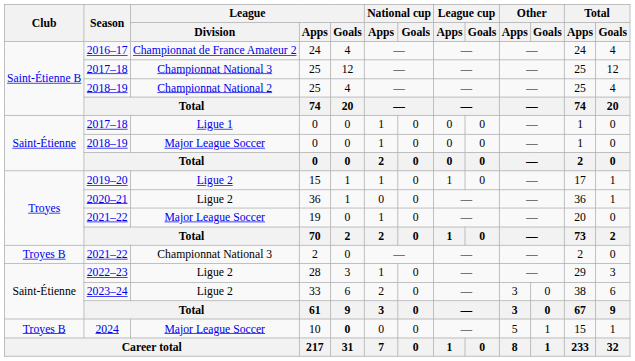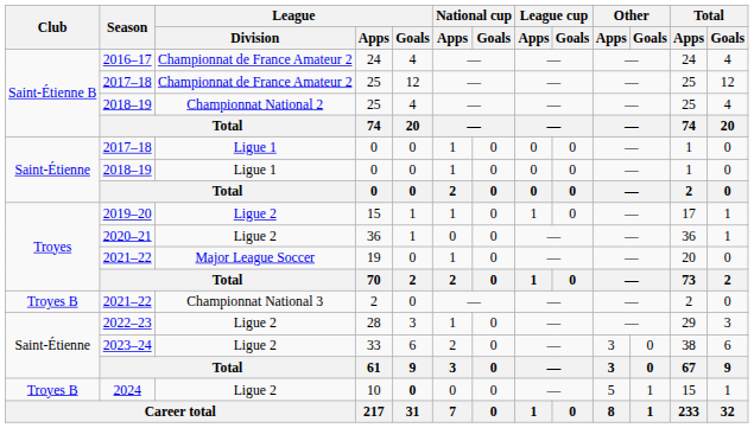2017–18 / 25 | League / Division: Championnat National 3 -> Championnat de France Amateur 2
2018–19 / 0 | League / Division: Major League Soccer -> Ligue 1
10 | League / Division: Major League Soccer -> Ligue 2
